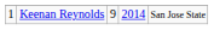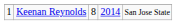Keenan Reynolds | column 3: 9 -> 8
